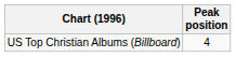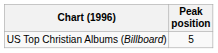US Top Christian Albums (Billboard) | Peak position: 4 -> 5
